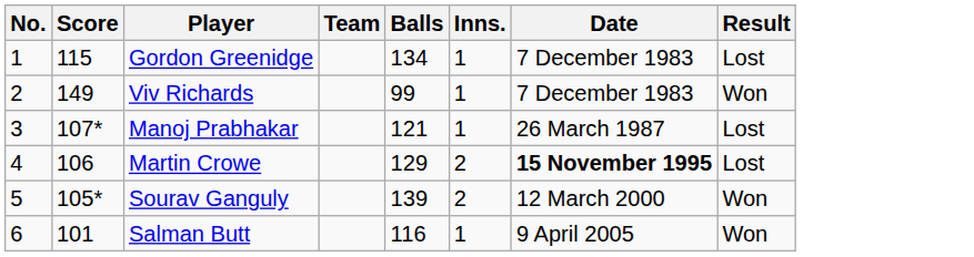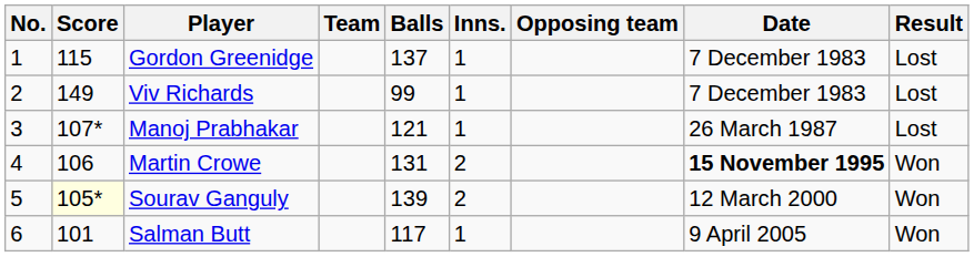+ column: Opposing team
Gordon Greenidge | Balls: 134 -> 137
Viv Richards | Result: Won -> Lost
Martin Crowe | Balls: 129 -> 131
Martin Crowe | Result: Lost -> Won
Sourav Ganguly | Score: no background -> lightyellow background
Salman Butt | Balls: 116 -> 117
